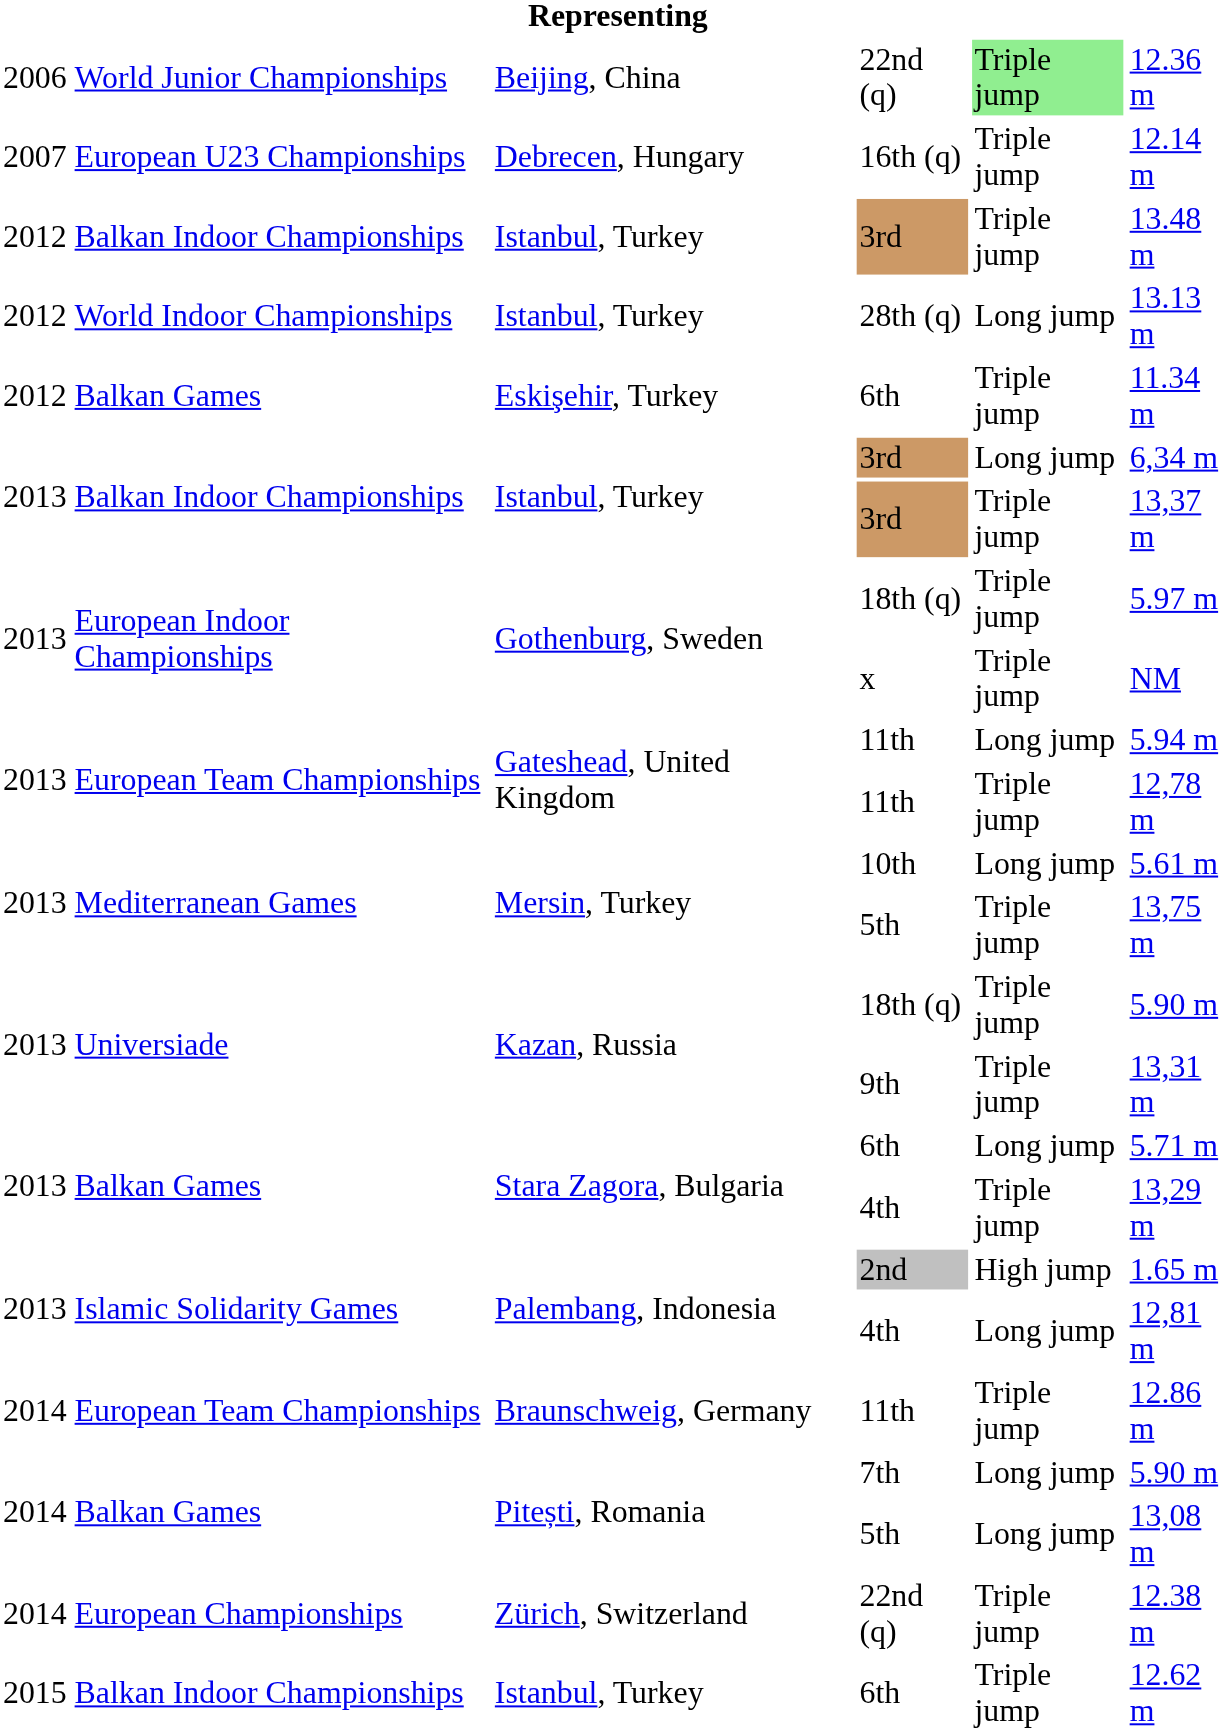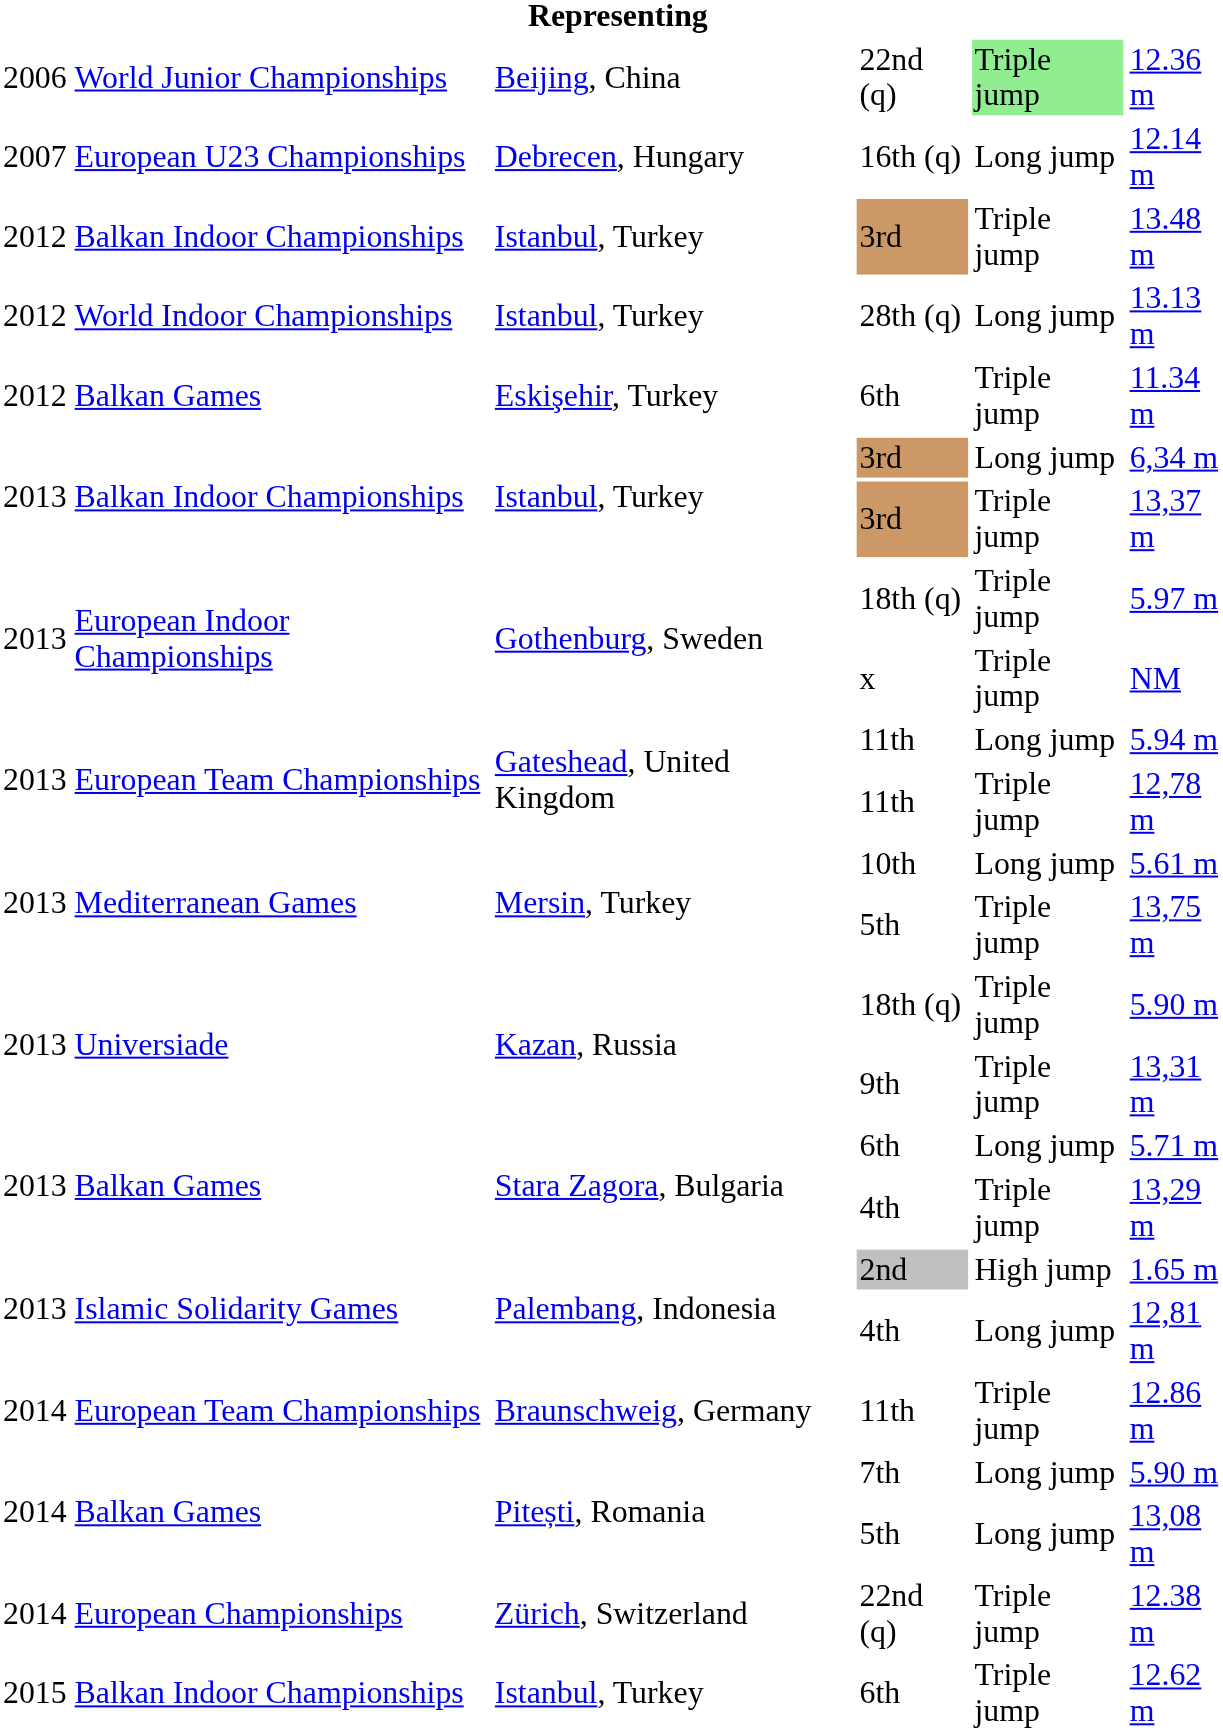16th (q) | column 5: Triple jump -> Long jump
